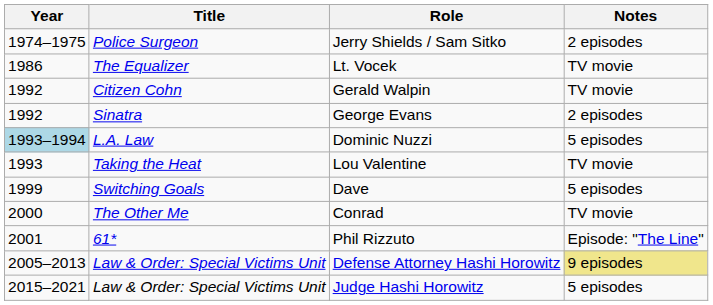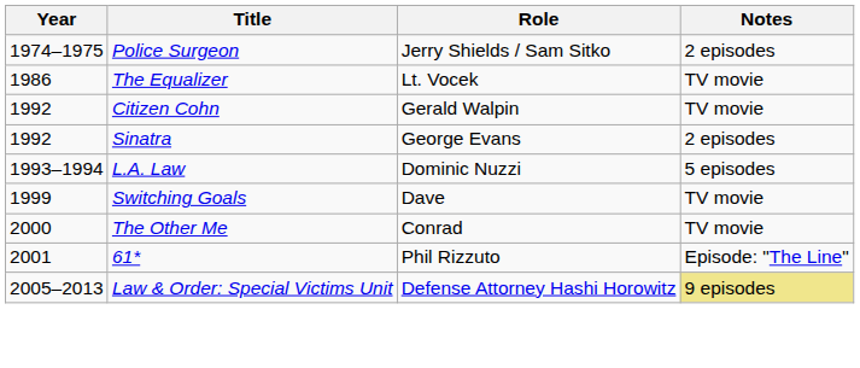Dominic Nuzzi | Year: lightblue background -> no background
- row: 1993 | Taking the Heat | Lou Valentine | TV movie
Dave | Notes: 5 episodes -> TV movie
- row: 2015–2021 | Law & Order: Special Victims Unit | Judge Hashi Horowitz | 5 episodes
